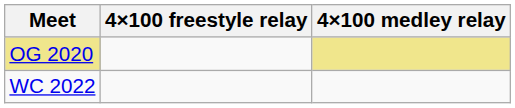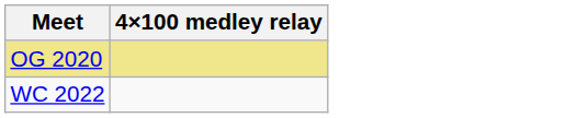- column: 4×100 freestyle relay
